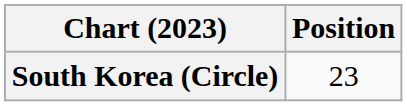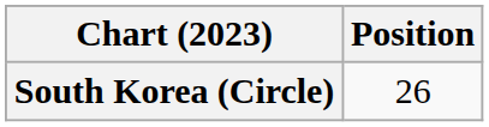South Korea (Circle) | Position: 23 -> 26
